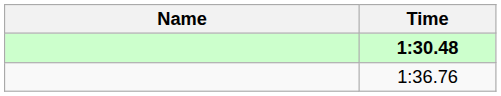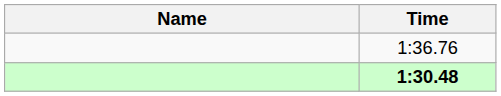rows swapped: 1:30.48 <-> 1:36.76
